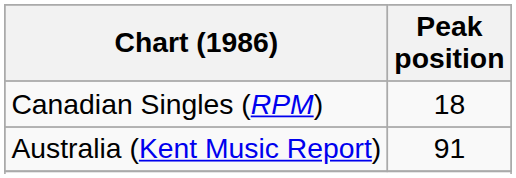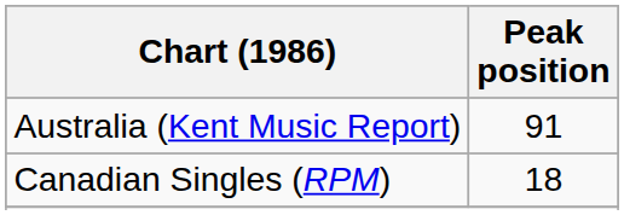rows swapped: Australia (Kent Music Report) <-> Canadian Singles (RPM)
